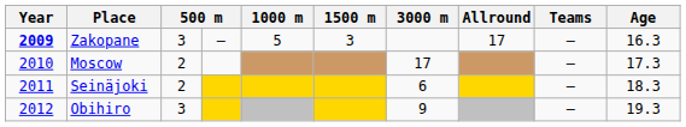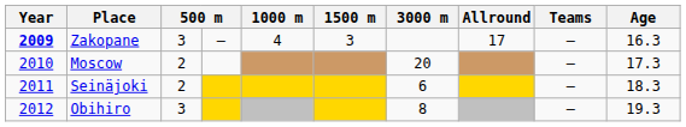Zakopane | 1000 m: 5 -> 4
Moscow | 3000 m: 17 -> 20
Obihiro | 3000 m: 9 -> 8
